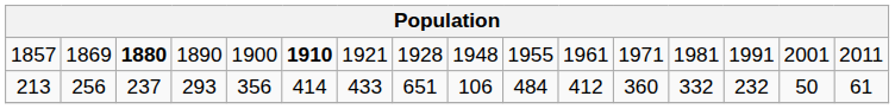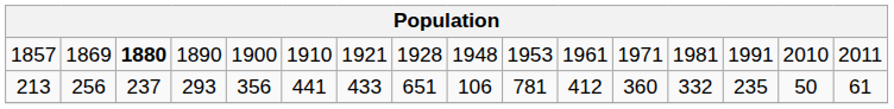1857 | column 6: bold -> normal
1857 | column 10: 1955 -> 1953
1857 | column 15: 2001 -> 2010
213 | column 6: 414 -> 441
213 | column 10: 484 -> 781
213 | column 14: 232 -> 235
